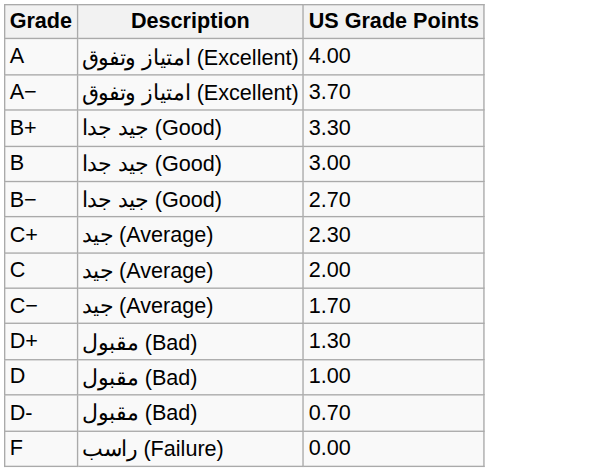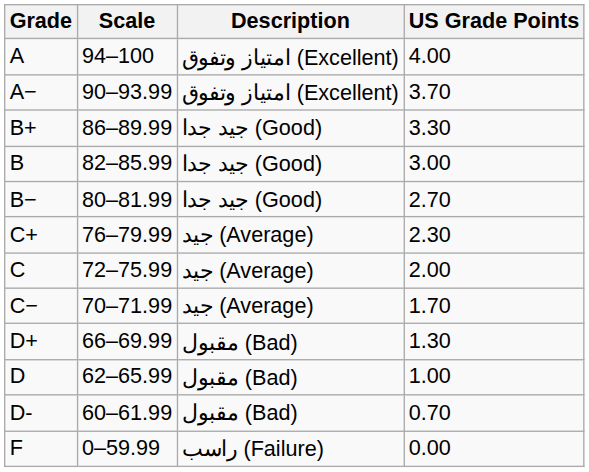+ column: Scale | 94–100 | 90–93.99 | 86–89.99 | 82–85.99 | 80–81.99 | 76–79.99 | 72–75.99 | 70–71.99 | 66–69.99 | 62–65.99 | 60–61.99 | 0–59.99
